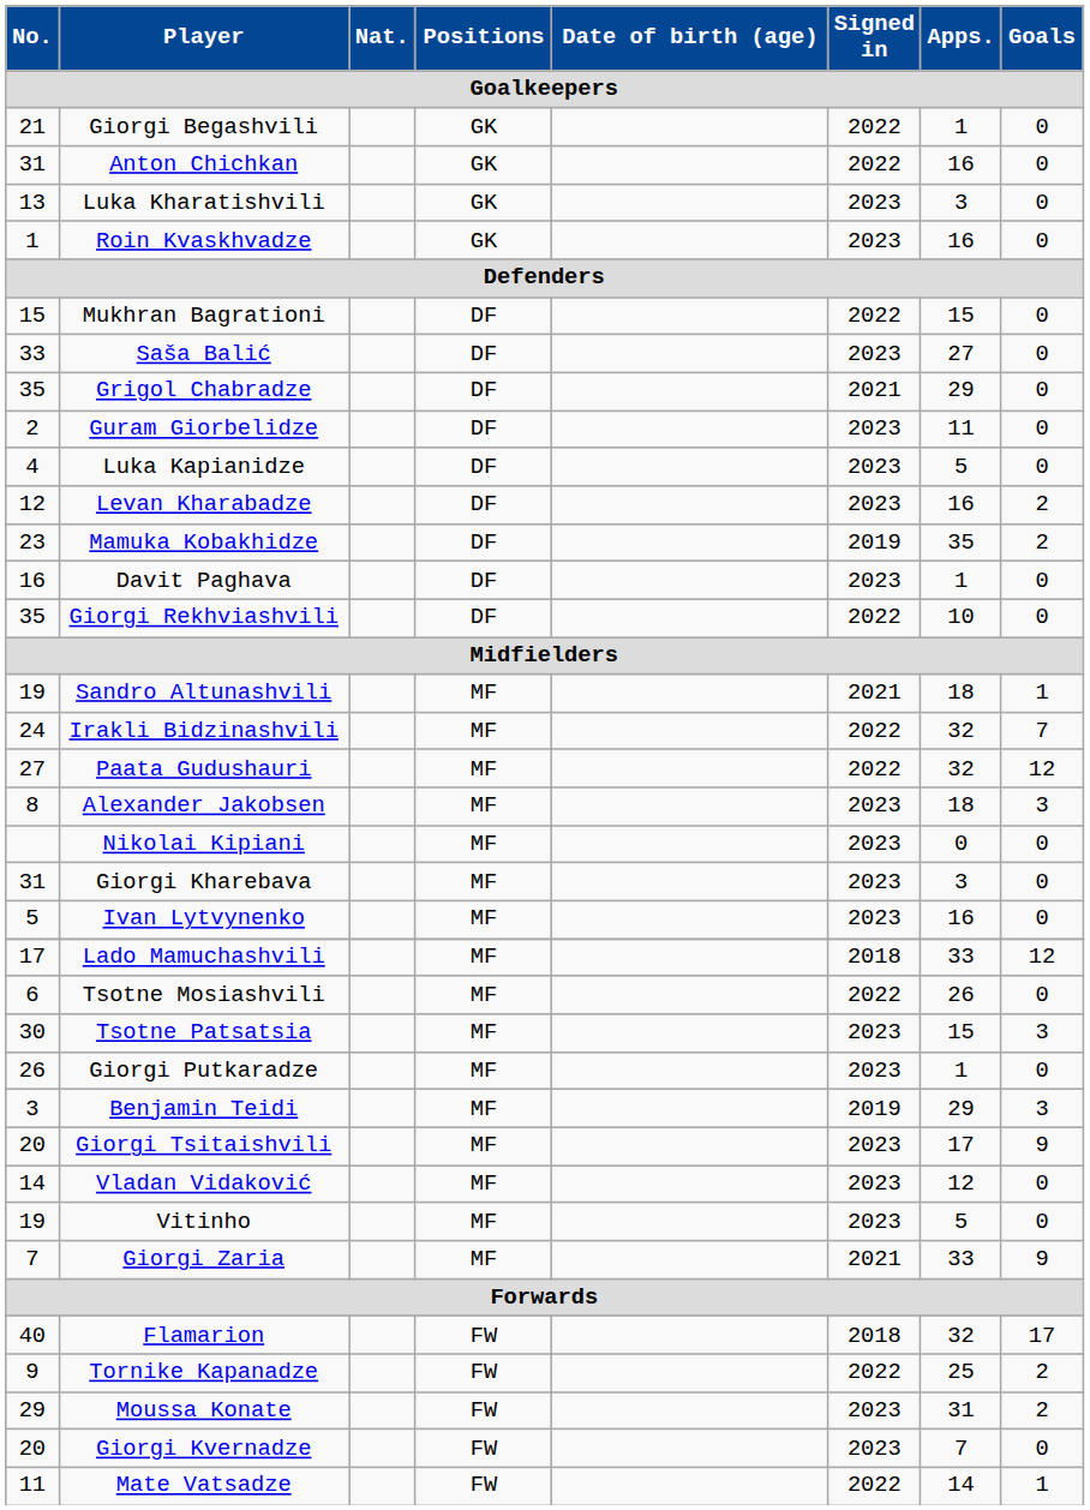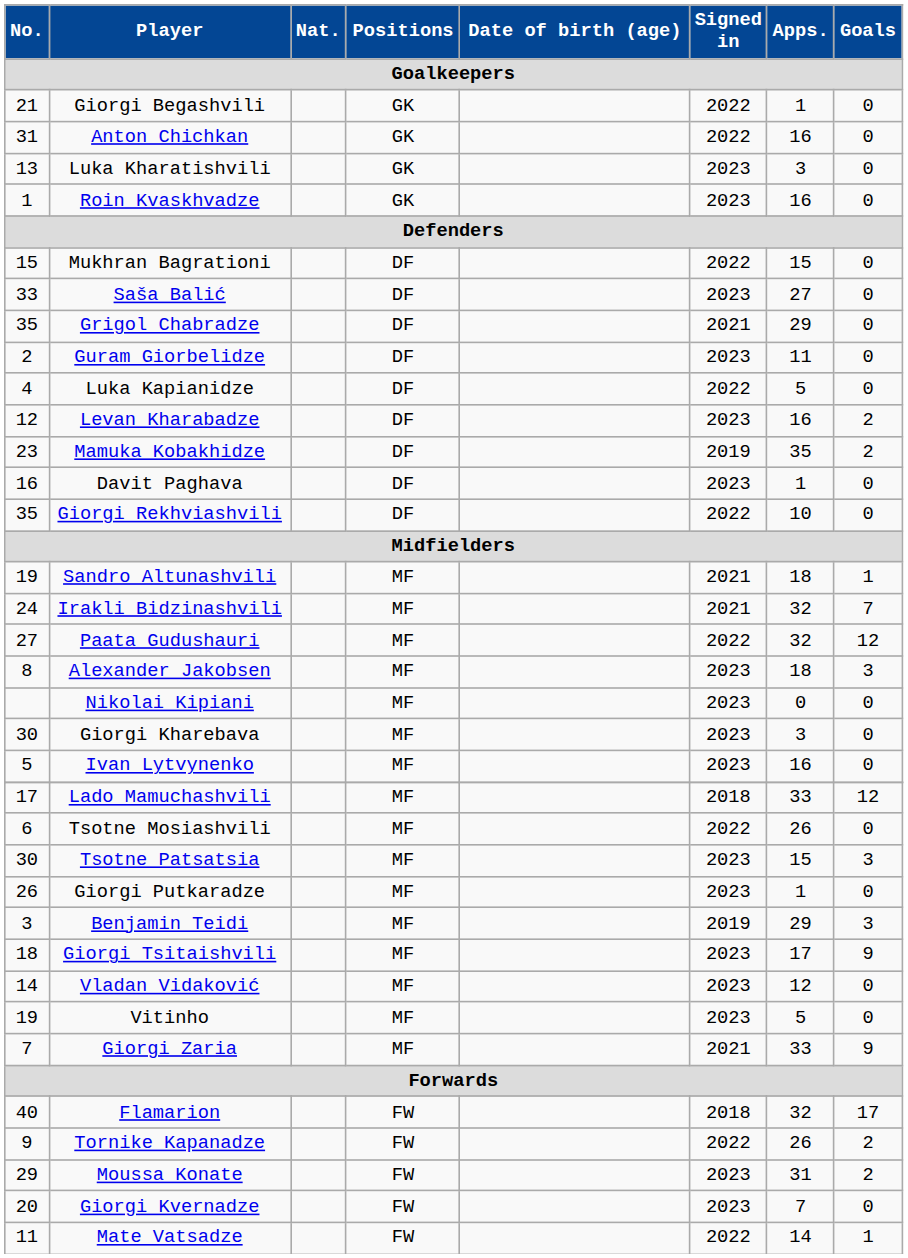Luka Kapianidze | Signed in: 2023 -> 2022
Irakli Bidzinashvili | Signed in: 2022 -> 2021
Giorgi Kharebava | No.: 31 -> 30
Giorgi Tsitaishvili | No.: 20 -> 18
Tornike Kapanadze | Apps.: 25 -> 26
